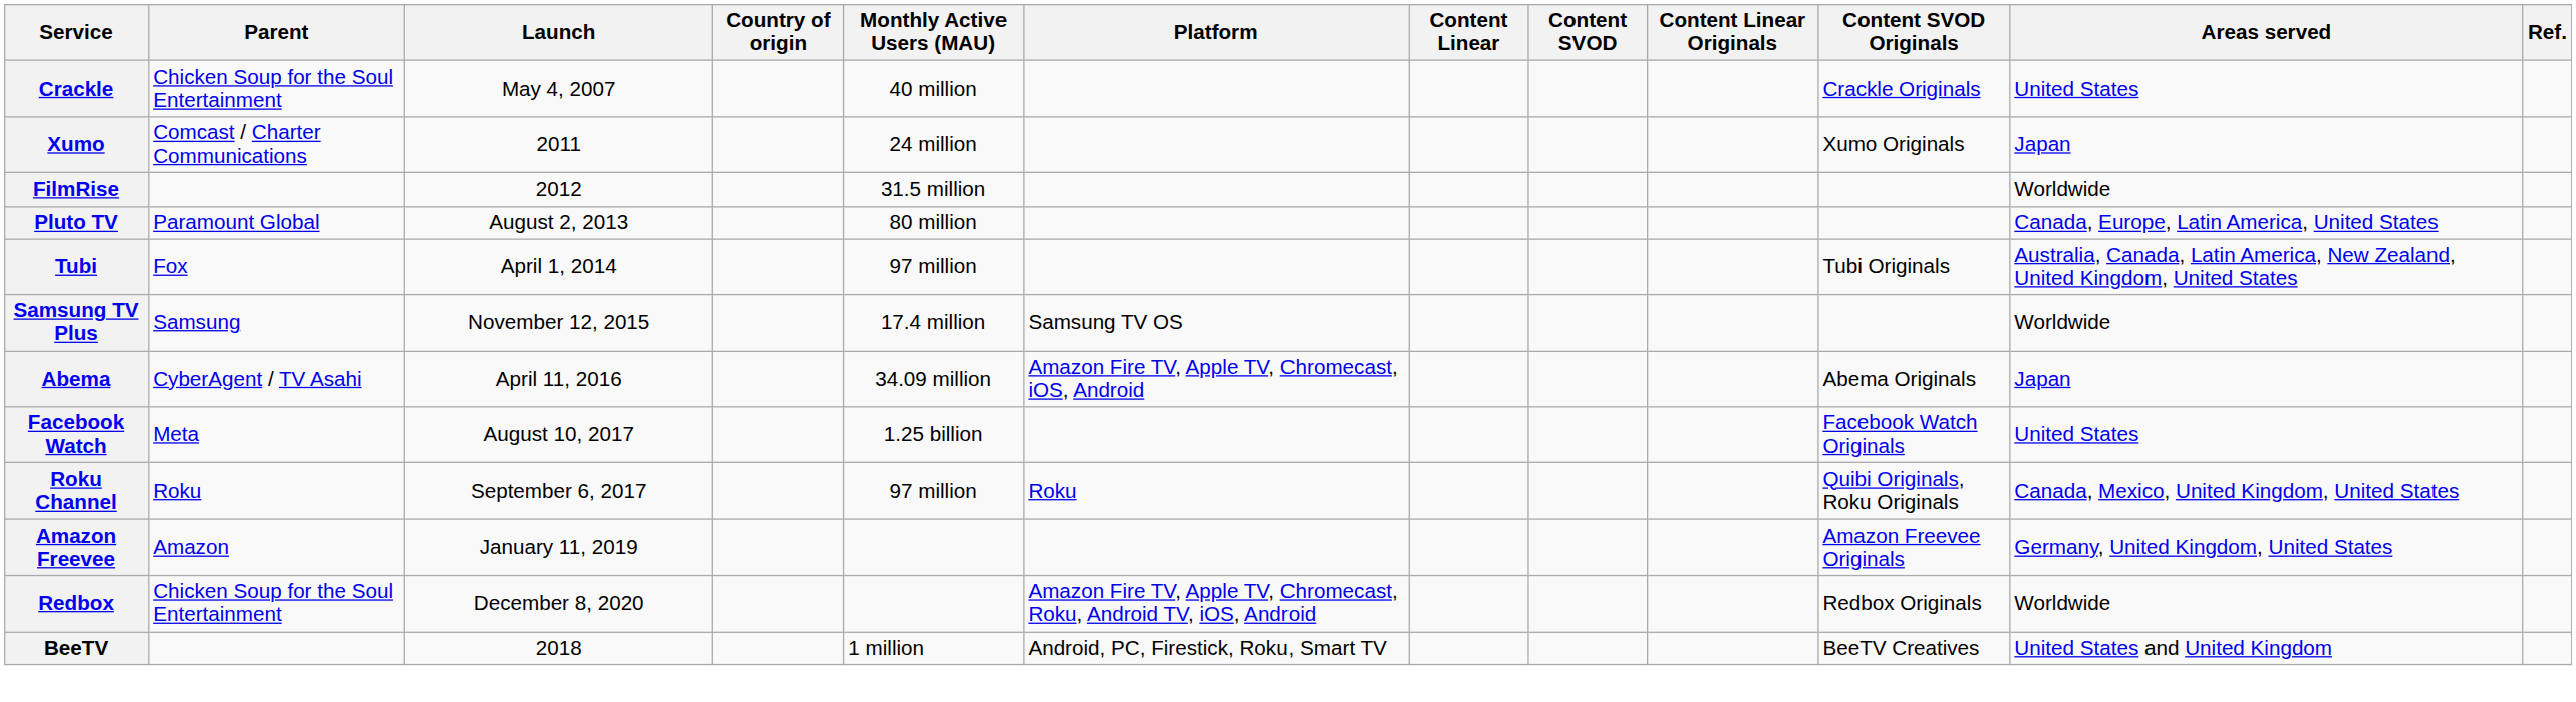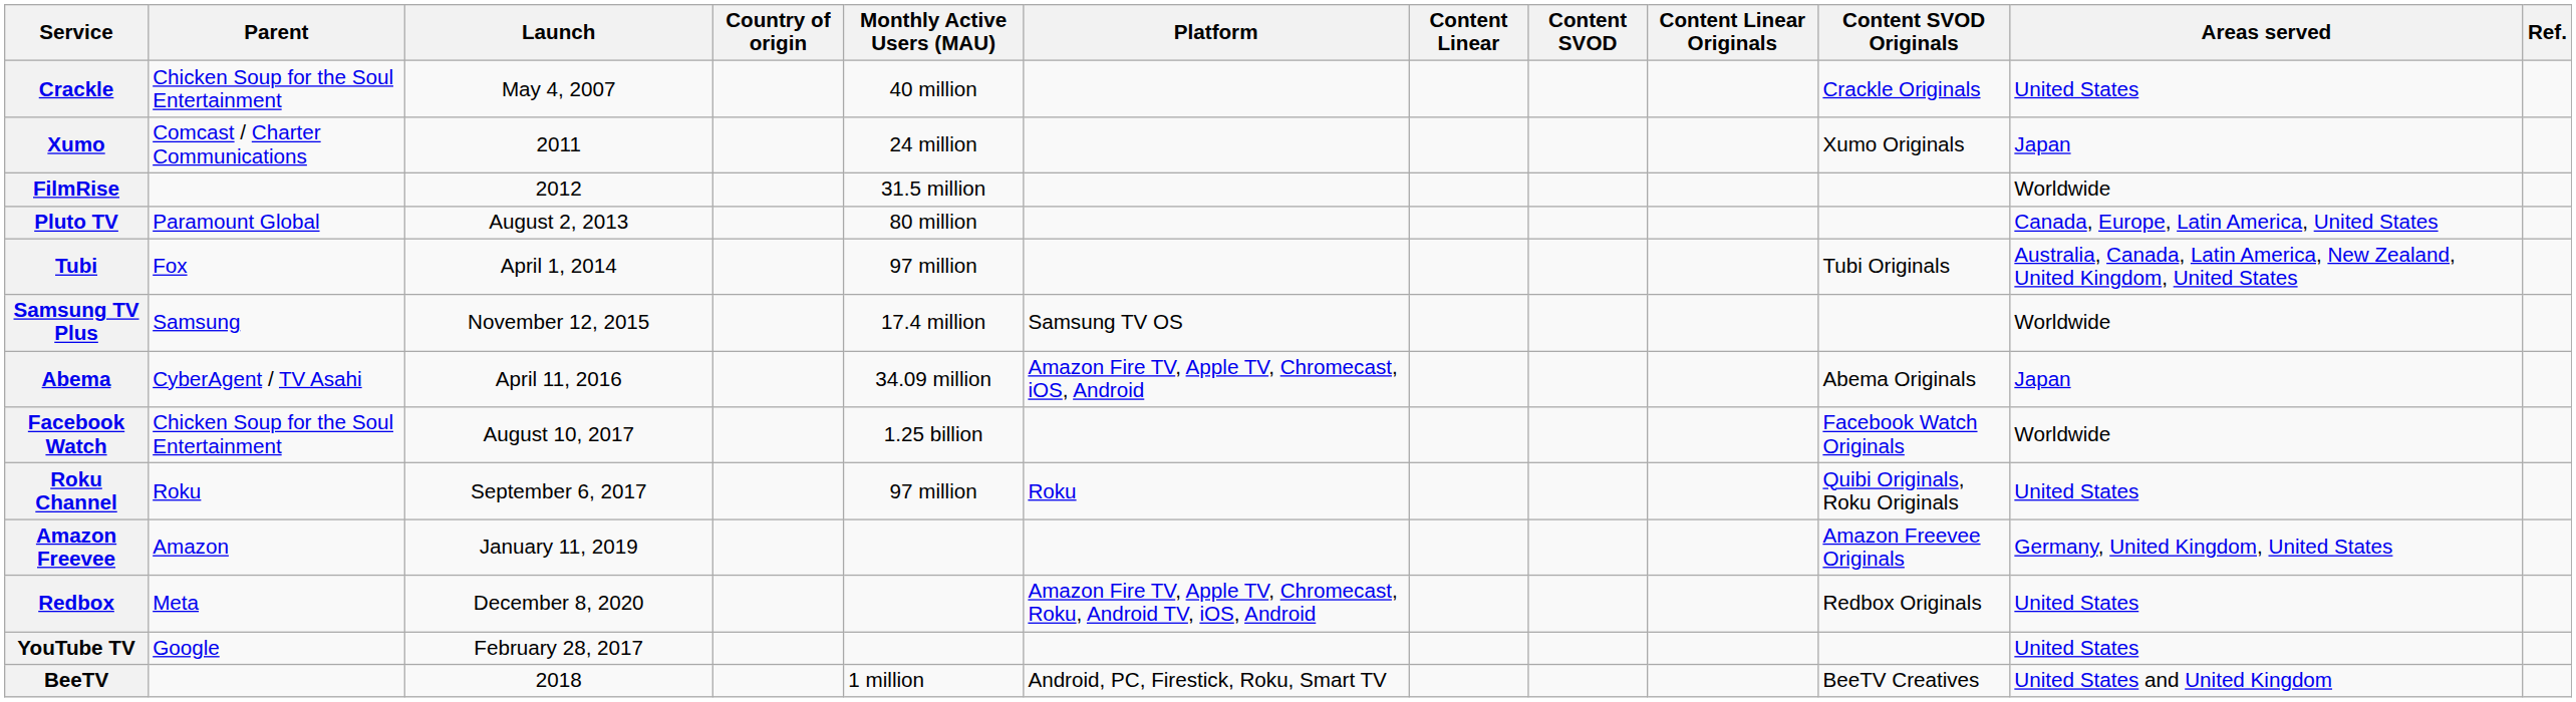Facebook Watch | Parent: Meta -> Chicken Soup for the Soul Entertainment
Facebook Watch | Areas served: United States -> Worldwide
Roku Channel | Areas served: Canada, Mexico, United Kingdom, United States -> United States
Redbox | Parent: Chicken Soup for the Soul Entertainment -> Meta
Redbox | Areas served: Worldwide -> United States
+ row: YouTube TV | Google | February 28, 2017 | United States
